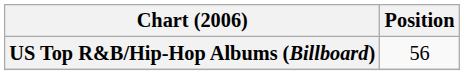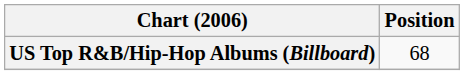US Top R&B/Hip-Hop Albums (Billboard) | Position: 56 -> 68
